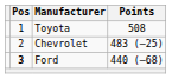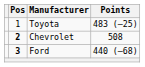Toyota | Points: 508 -> 483 (–25)
Chevrolet | Pos: normal -> bold
Chevrolet | Points: 483 (–25) -> 508
